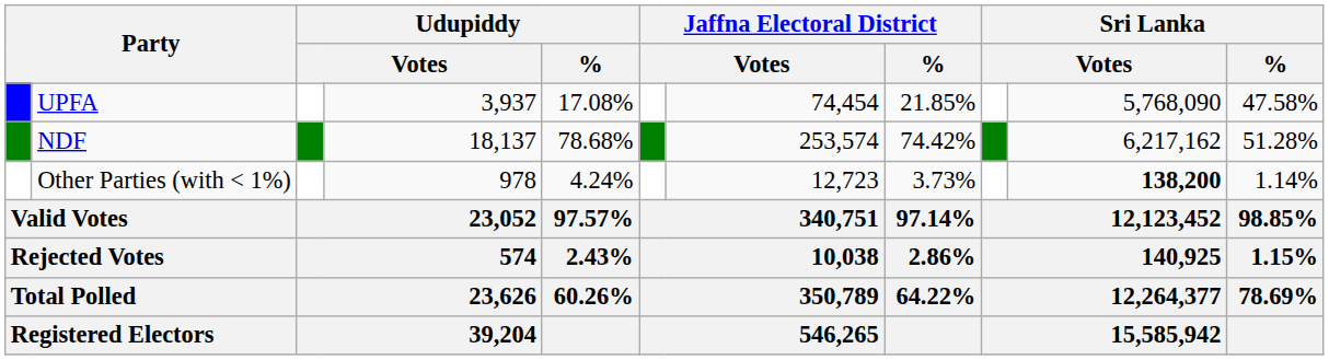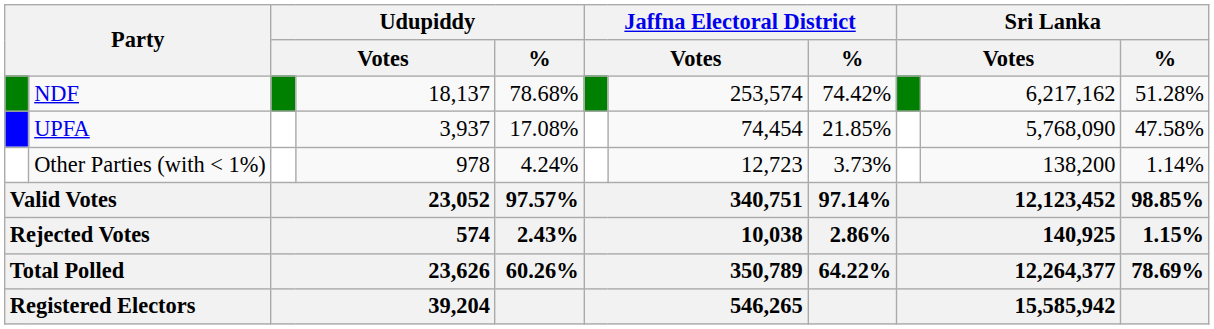rows swapped: NDF <-> UPFA
Other Parties (with < 1%) | column 10: bold -> normal
